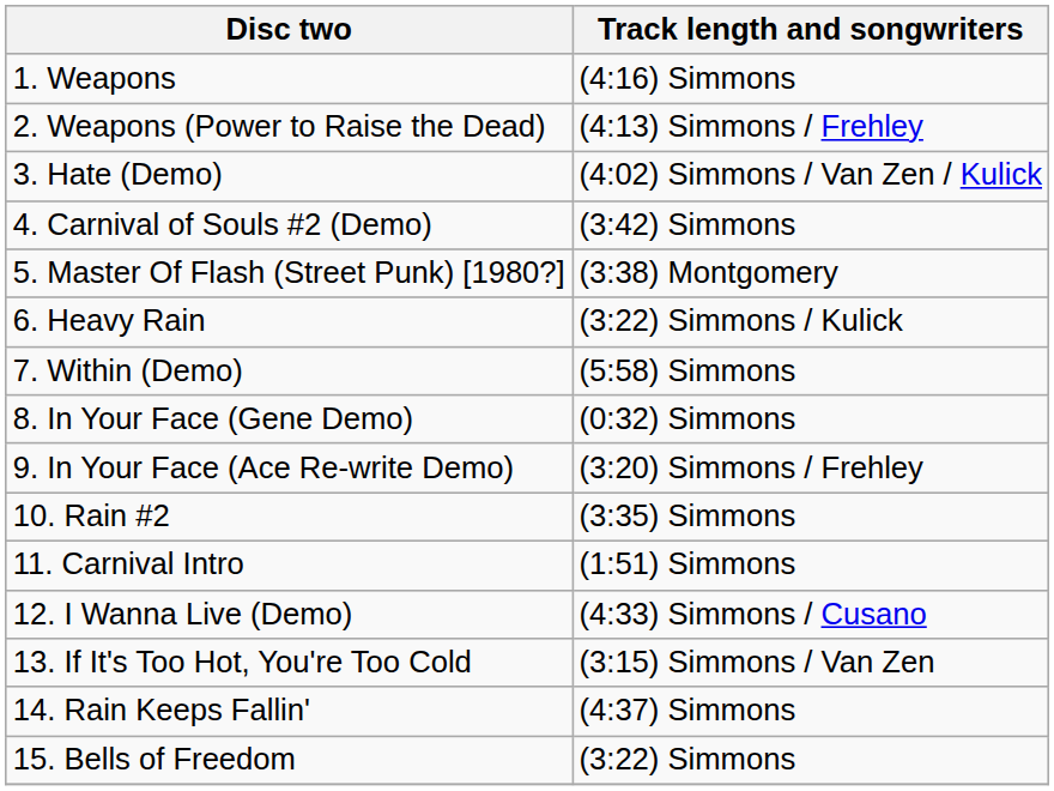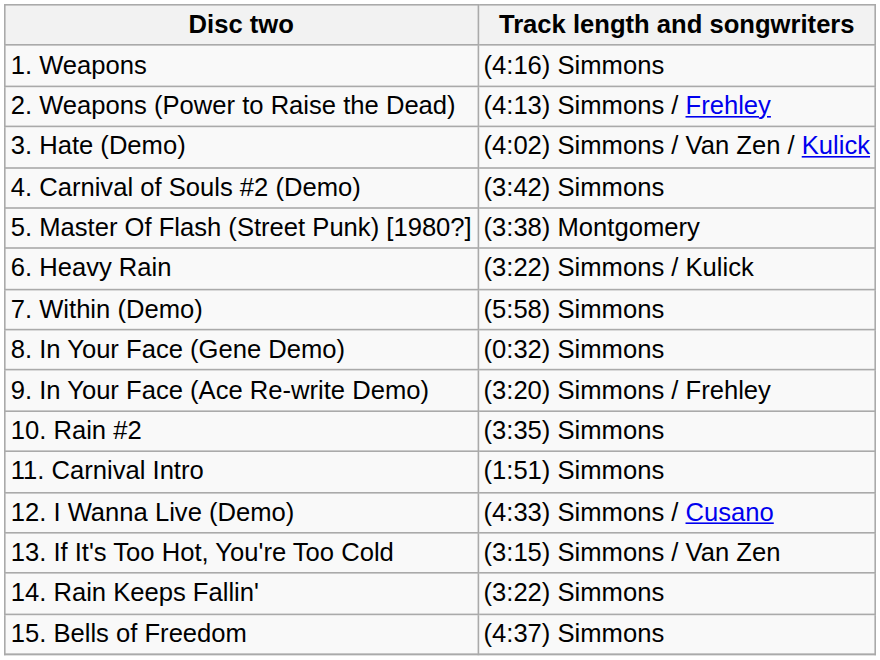14. Rain Keeps Fallin' | Track length and songwriters: (4:37) Simmons -> (3:22) Simmons
15. Bells of Freedom | Track length and songwriters: (3:22) Simmons -> (4:37) Simmons
